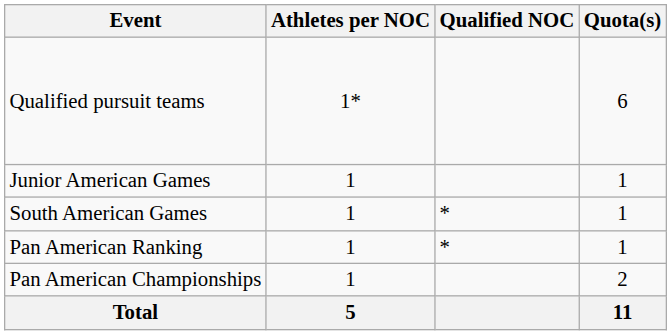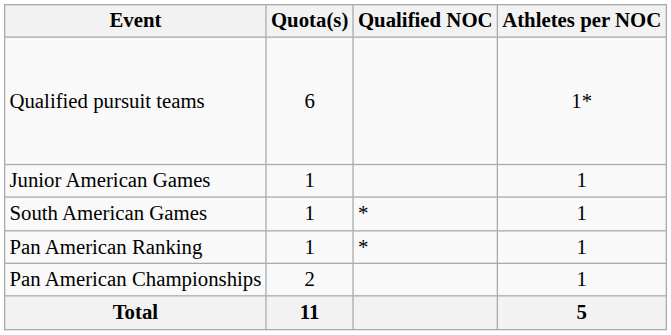columns swapped: Quota(s) <-> Athletes per NOC
